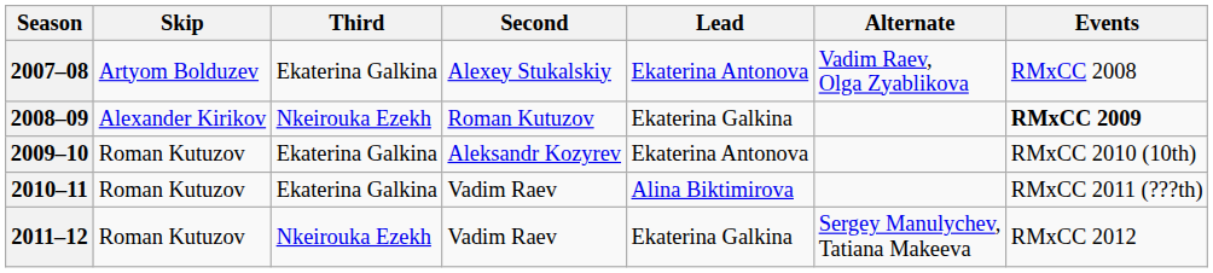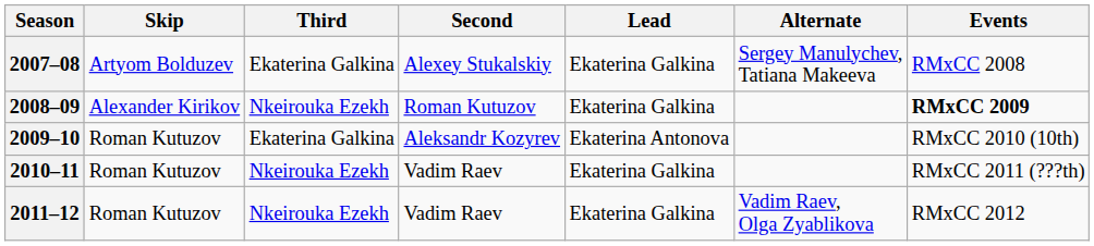2007–08 | Lead: Ekaterina Antonova -> Ekaterina Galkina
2007–08 | Alternate: Vadim Raev, Olga Zyablikova -> Sergey Manulychev, Tatiana Makeeva
2010–11 | Third: Ekaterina Galkina -> Nkeirouka Ezekh
2010–11 | Lead: Alina Biktimirova -> Ekaterina Galkina
2011–12 | Alternate: Sergey Manulychev, Tatiana Makeeva -> Vadim Raev, Olga Zyablikova
